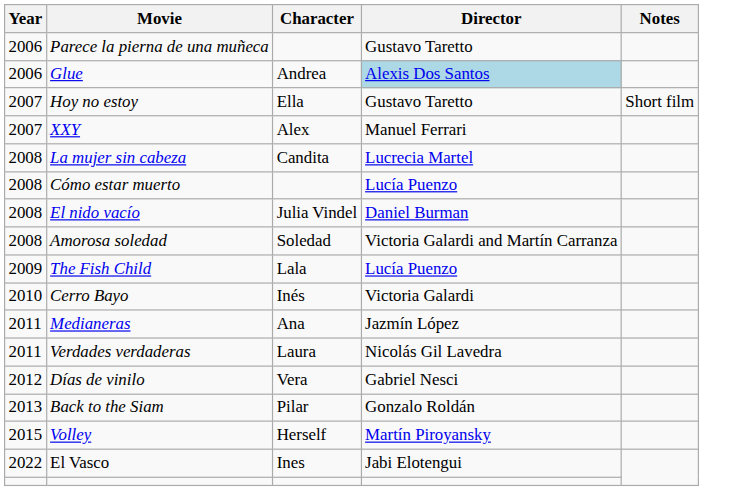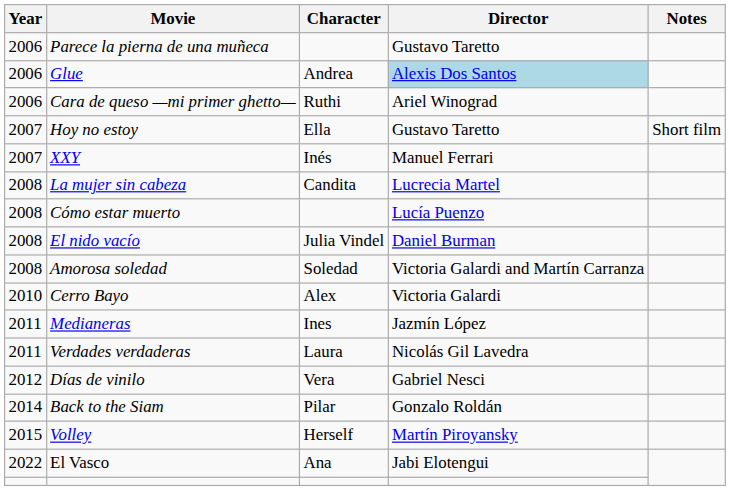+ row: 2006 | Cara de queso —mi primer ghetto— | Ruthi | Ariel Winograd
XXY | Character: Alex -> Inés
- row: 2009 | The Fish Child | Lala | Lucía Puenzo
Cerro Bayo | Character: Inés -> Alex
Medianeras | Character: Ana -> Ines
Back to the Siam | Year: 2013 -> 2014
El Vasco | Character: Ines -> Ana
